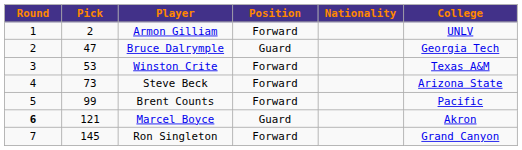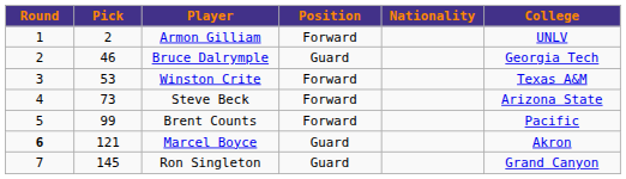Bruce Dalrymple | Pick: 47 -> 46
Ron Singleton | Position: Forward -> Guard
